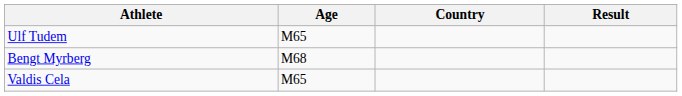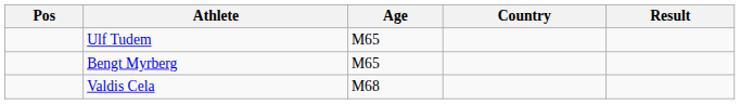+ column: Pos
Bengt Myrberg | Age: M68 -> M65
Valdis Cela | Age: M65 -> M68
